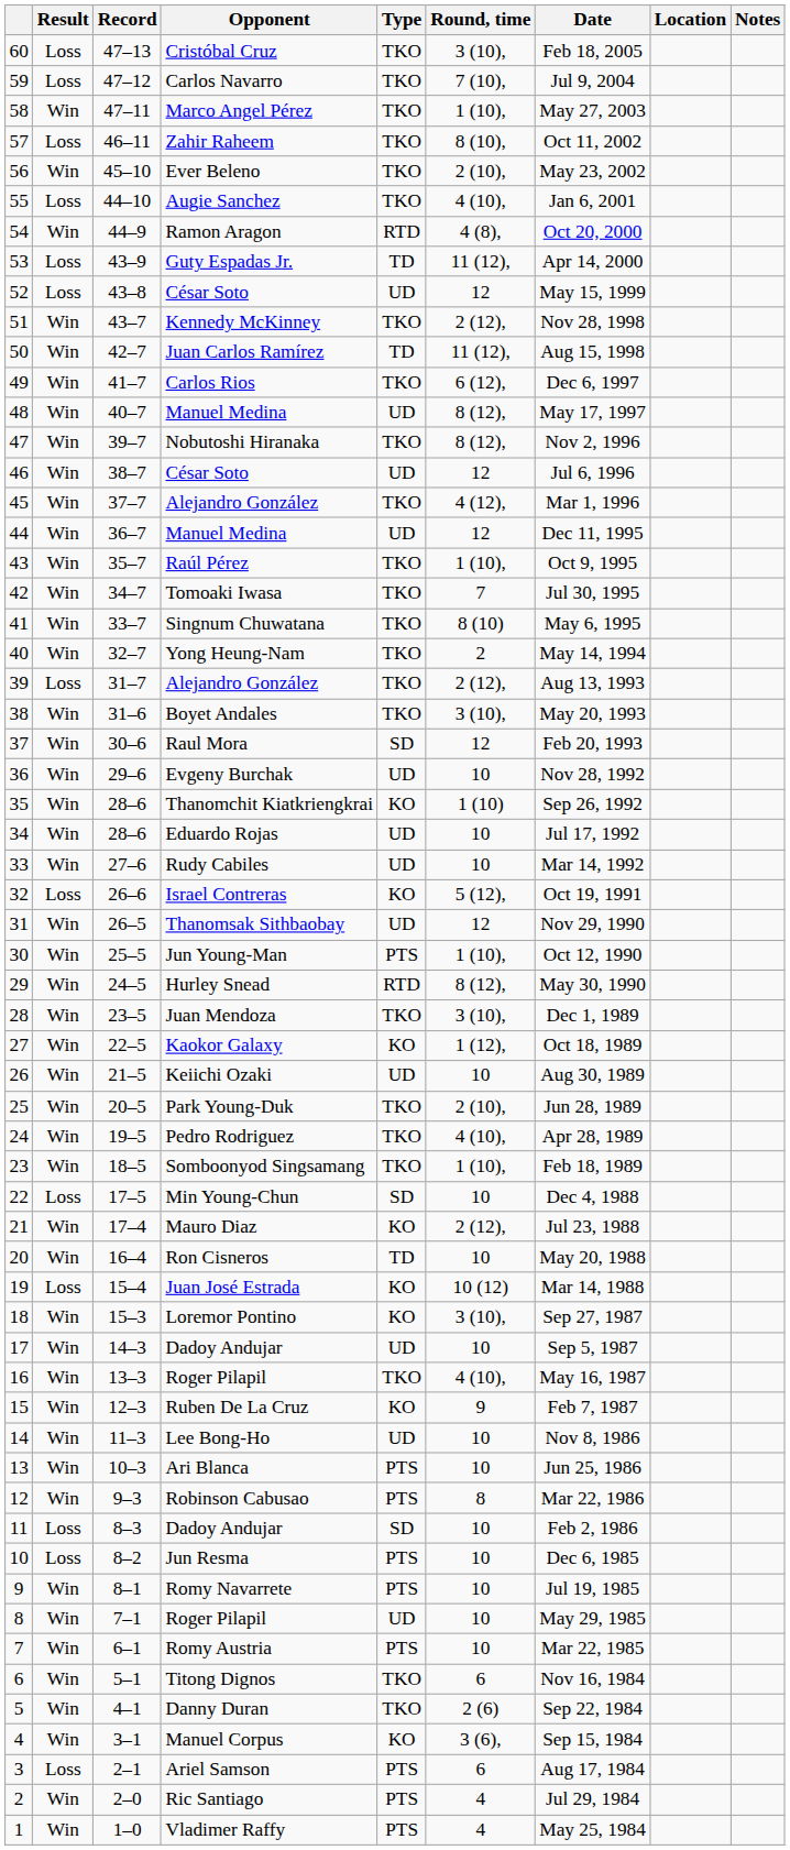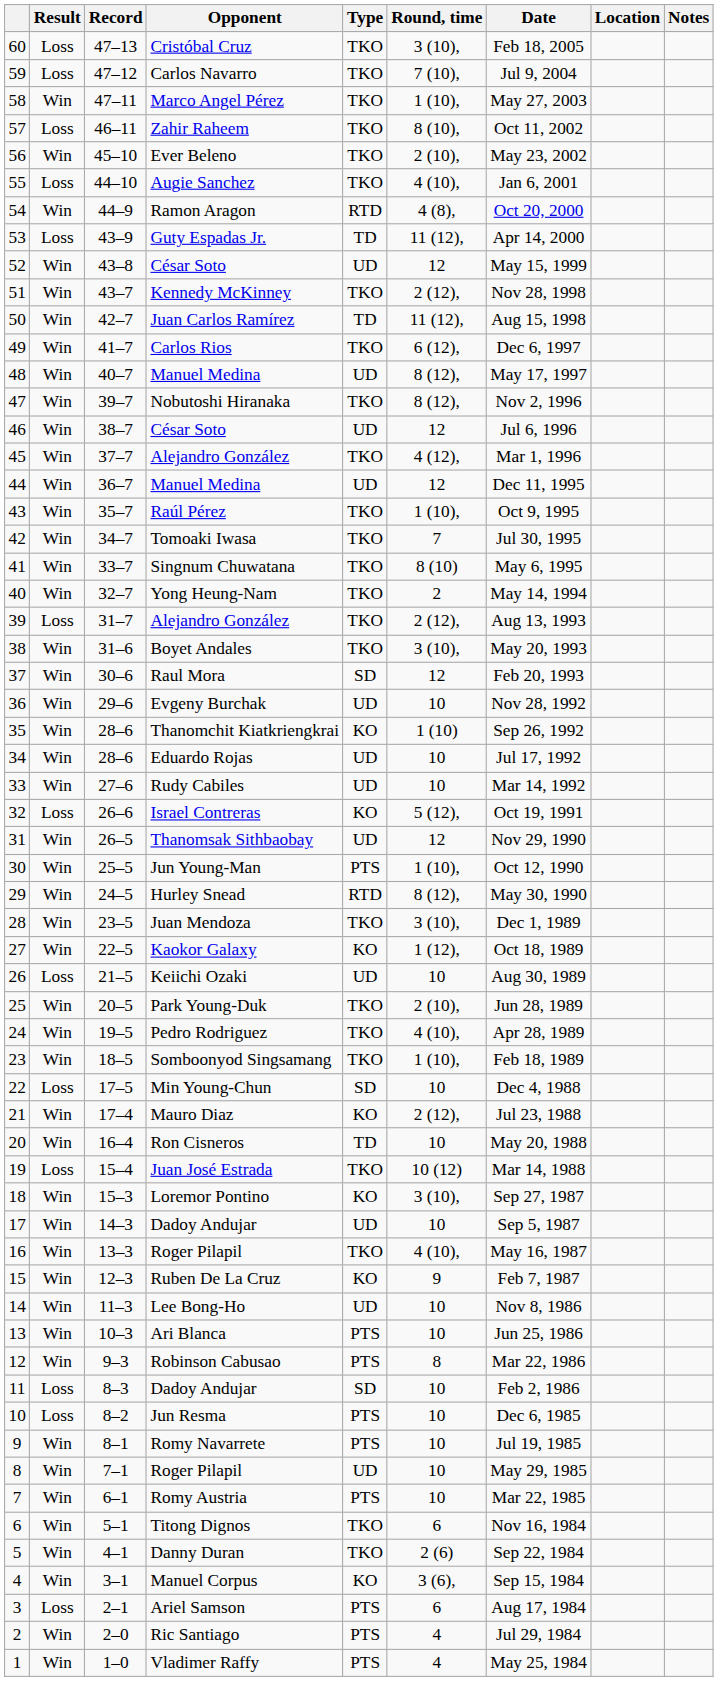52 / César Soto | Result: Loss -> Win
Keiichi Ozaki | Result: Win -> Loss
Juan José Estrada | Type: KO -> TKO
